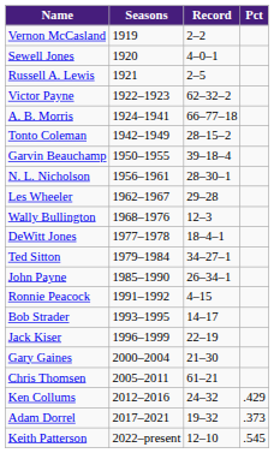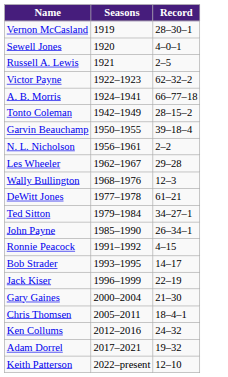- column: Pct | .429 | .373 | .545
Vernon McCasland | Record: 2–2 -> 28–30–1
N. L. Nicholson | Record: 28–30–1 -> 2–2
DeWitt Jones | Record: 18–4–1 -> 61–21
Chris Thomsen | Record: 61–21 -> 18–4–1
